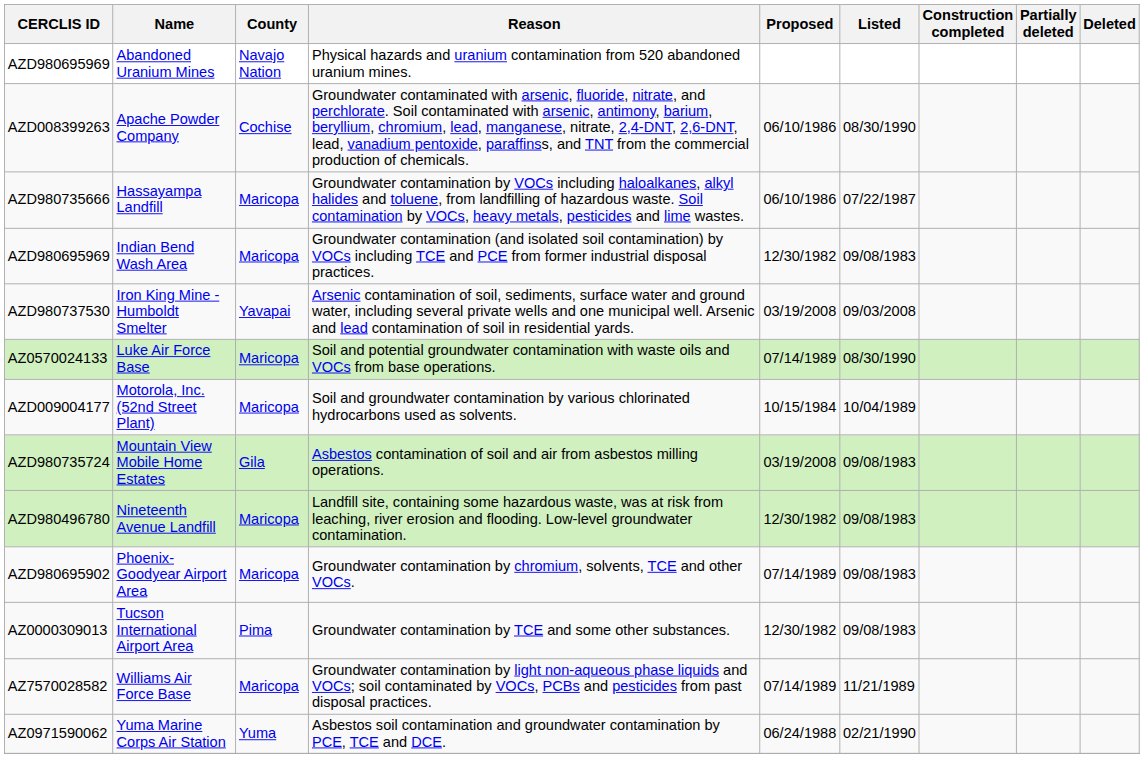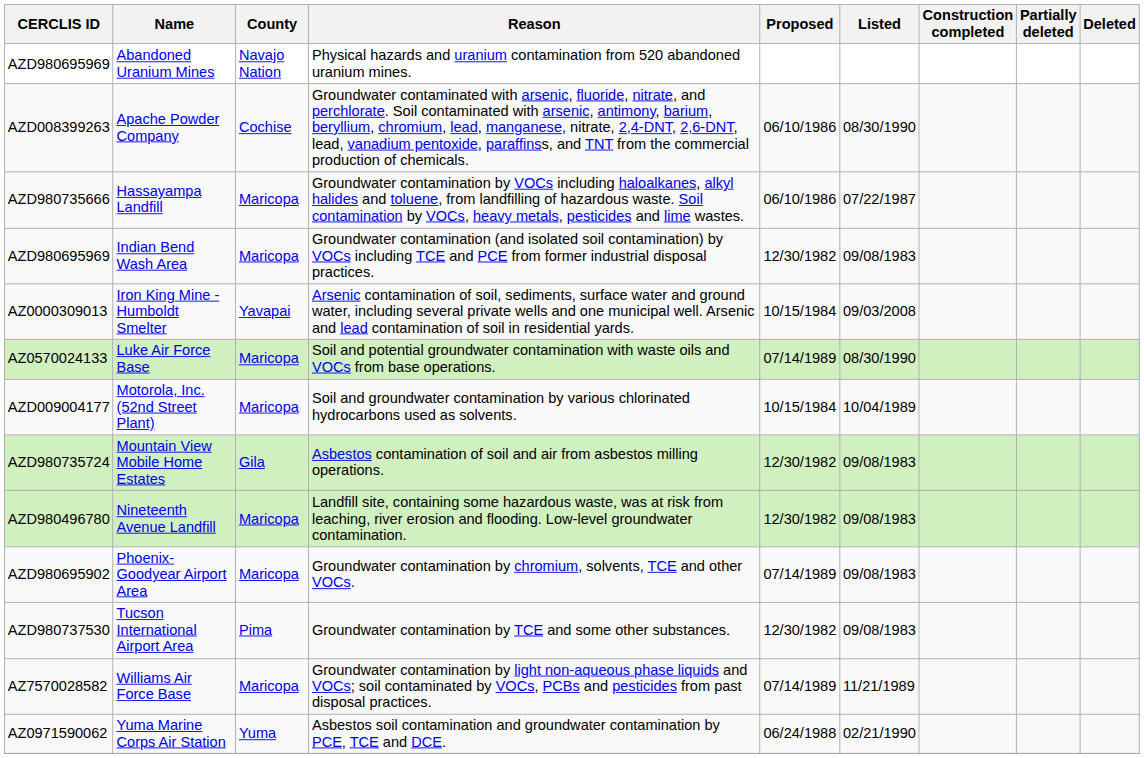Iron King Mine - Humboldt Smelter | CERCLIS ID: AZD980737530 -> AZ0000309013
Iron King Mine - Humboldt Smelter | Proposed: 03/19/2008 -> 10/15/1984
Mountain View Mobile Home Estates | Proposed: 03/19/2008 -> 12/30/1982
Tucson International Airport Area | CERCLIS ID: AZ0000309013 -> AZD980737530
